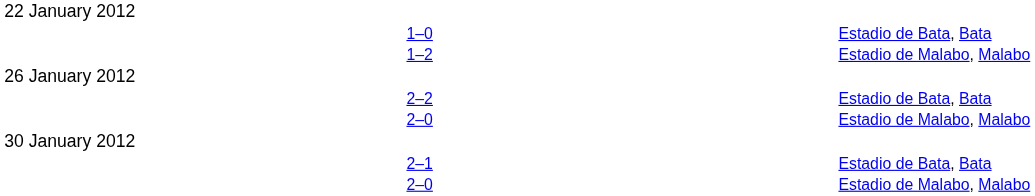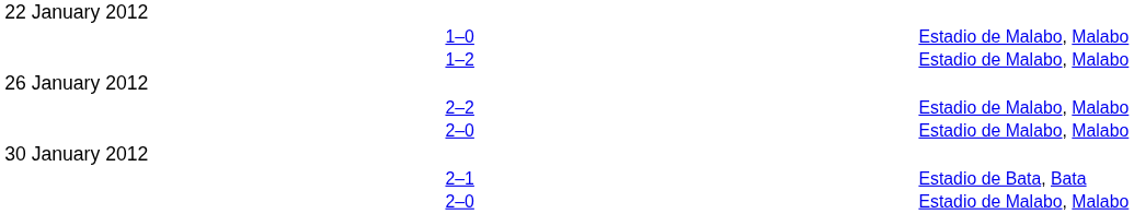1–0 | column 4: Estadio de Bata, Bata -> Estadio de Malabo, Malabo
2–2 | column 4: Estadio de Bata, Bata -> Estadio de Malabo, Malabo
